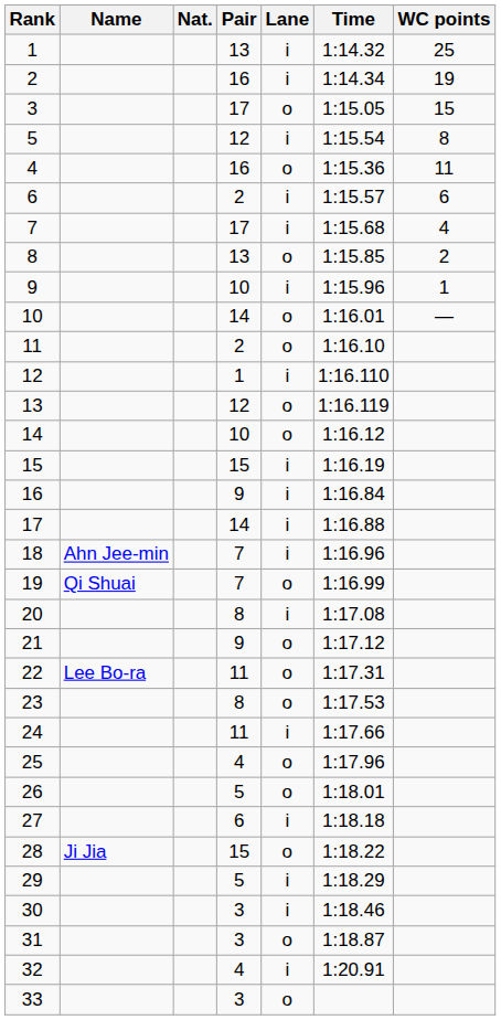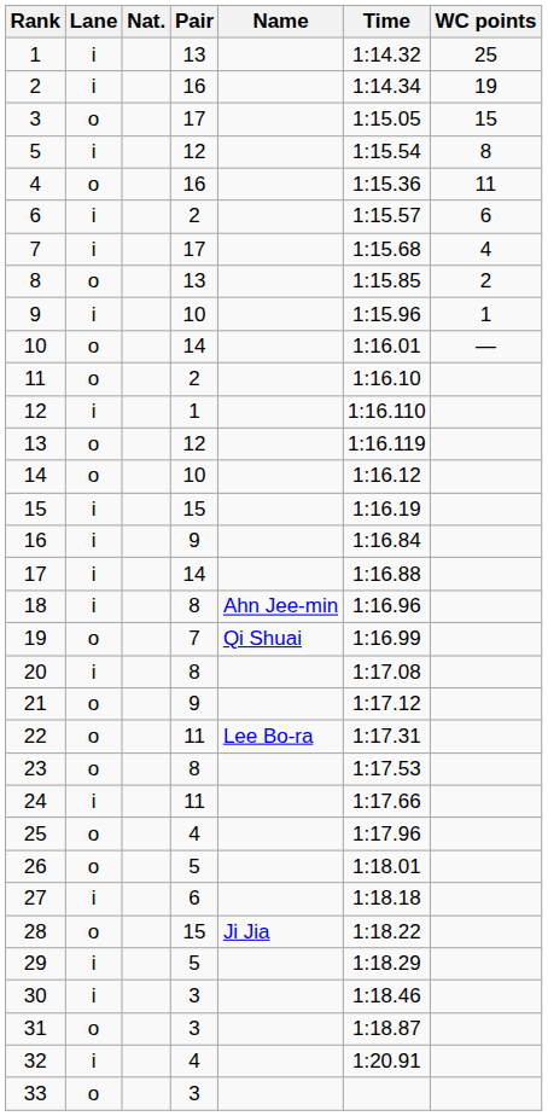columns swapped: Name <-> Lane
18 | Pair: 7 -> 8
